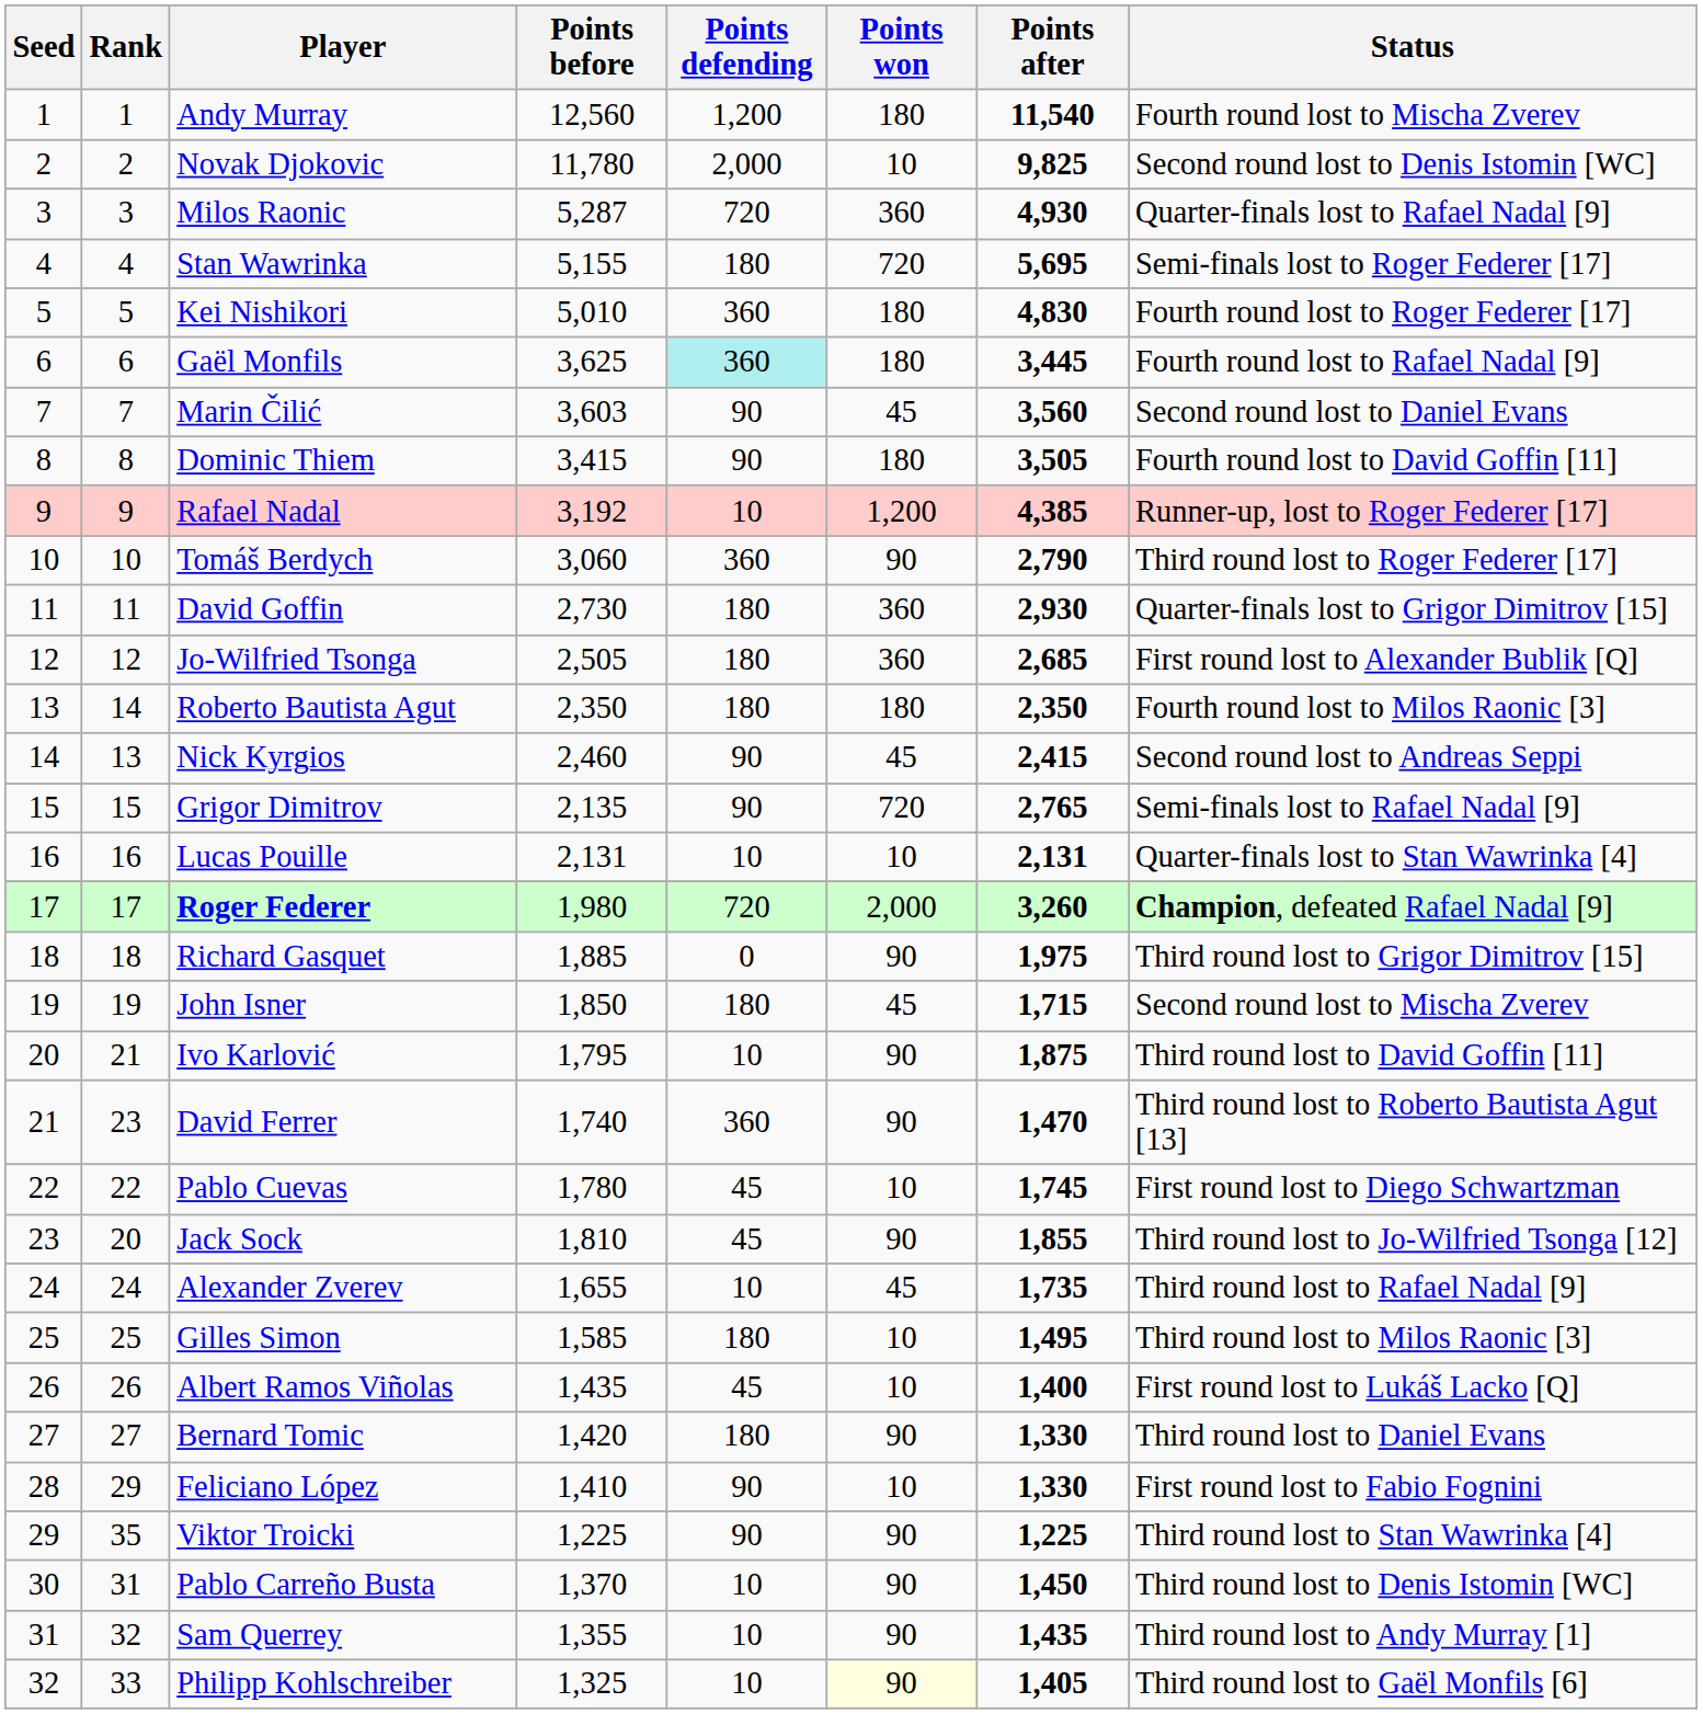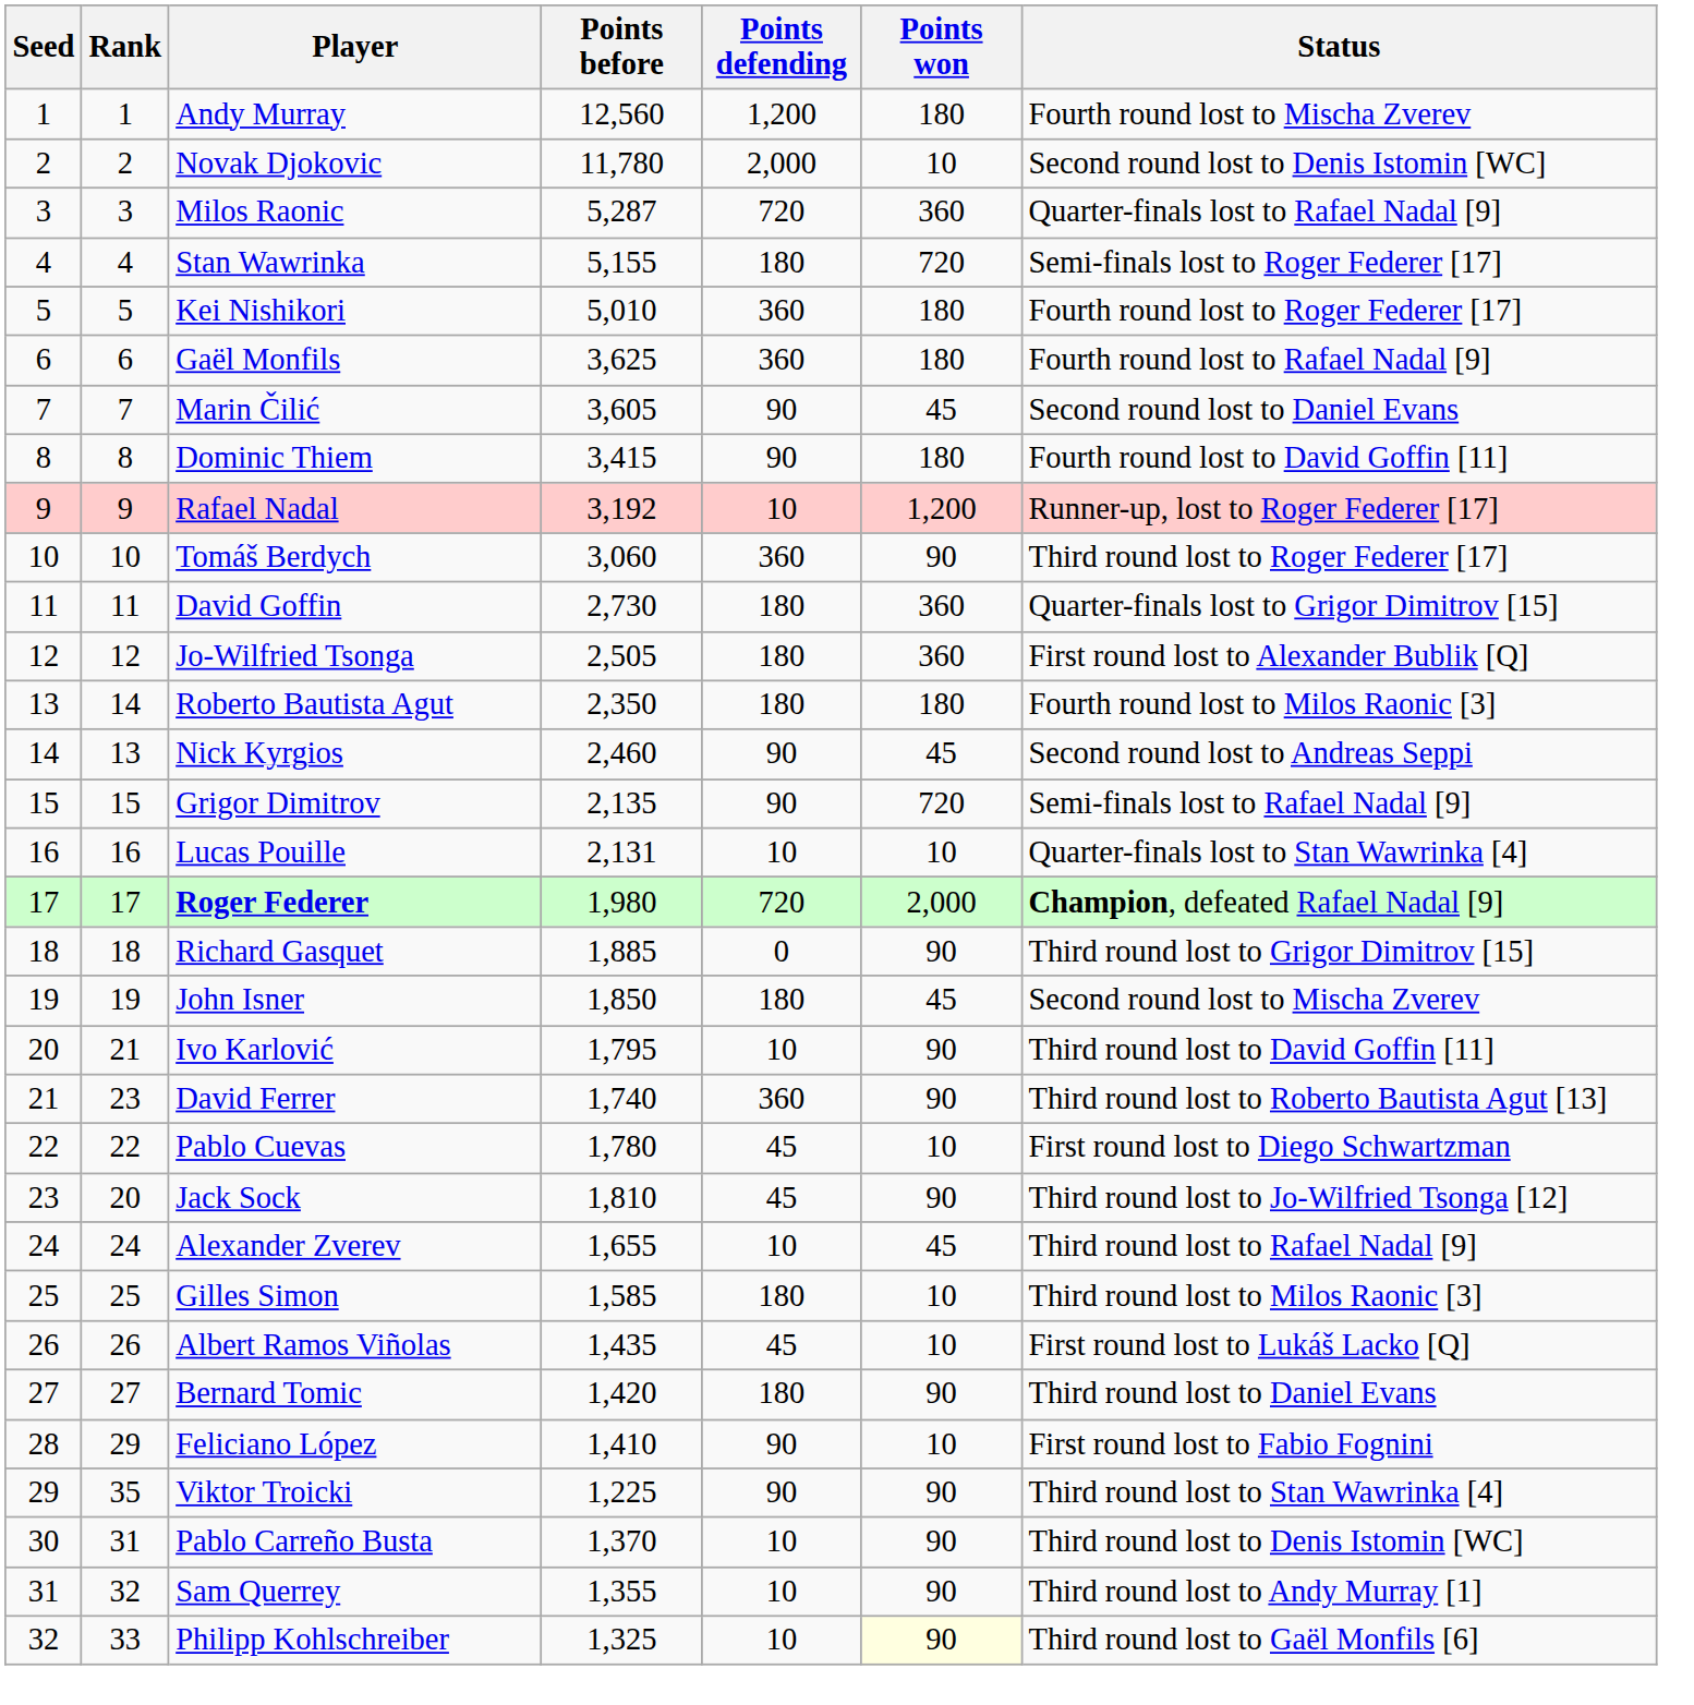- column: Points after | 11,540 | 9,825 | 4,930 | 5,695 | 4,830 | 3,445 | 3,560 | 3,505 | 4,385 | 2,790 | 2,930 | 2,685 | 2,350 | 2,415 | 2,765 | 2,131 | 3,260 | 1,975 | 1,715 | 1,875 | 1,470 | 1,745 | 1,855 | 1,735 | 1,495 | 1,400 | 1,330 | 1,330 | 1,225 | 1,450 | 1,435 | 1,405
Gaël Monfils | Points defending: paleturquoise background -> no background
Marin Čilić | Points before: 3,603 -> 3,605
